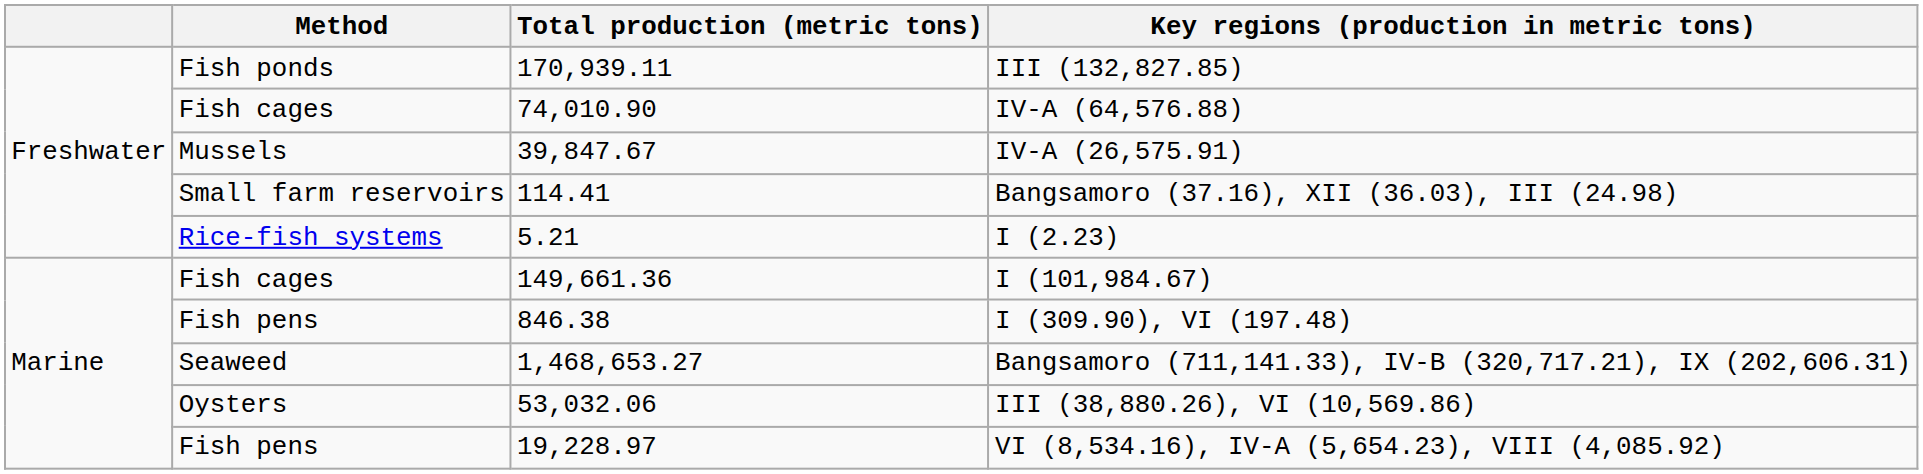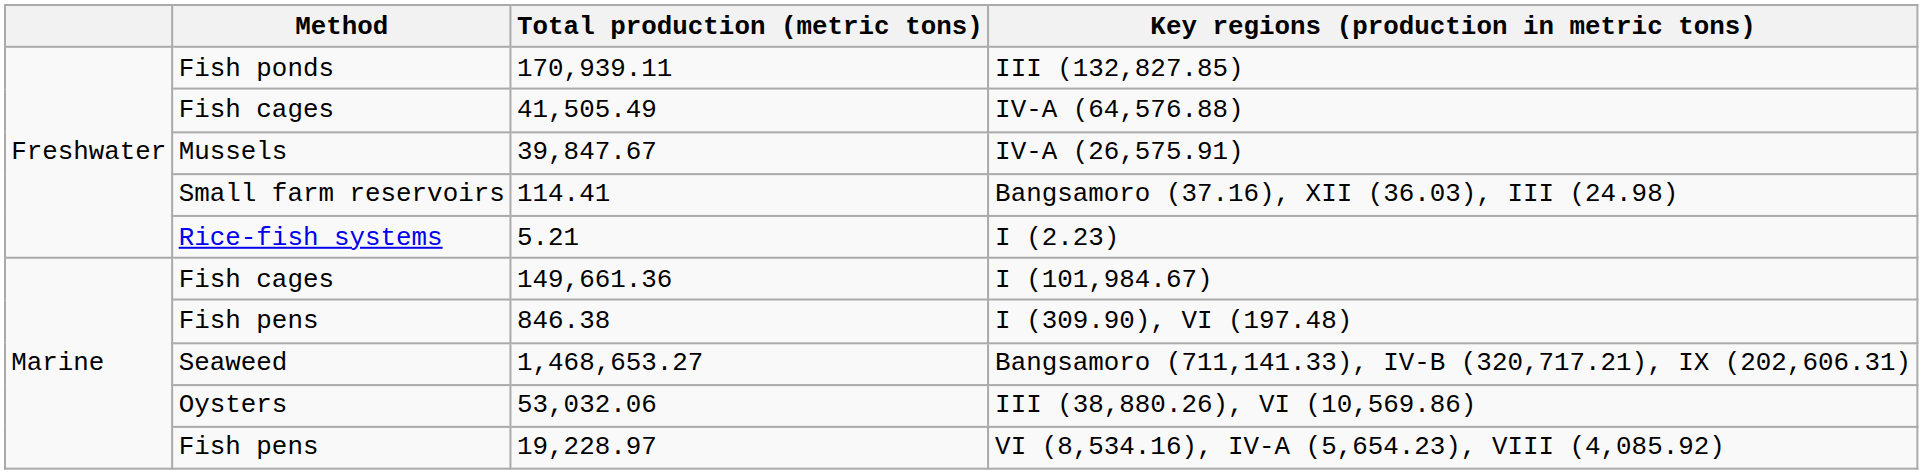IV-A (64,576.88) | Total production (metric tons): 74,010.90 -> 41,505.49
